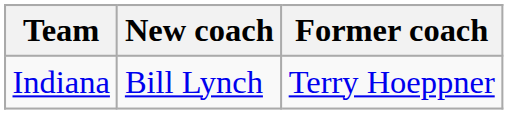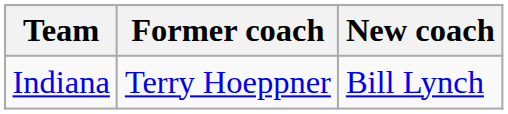columns swapped: Former coach <-> New coach
